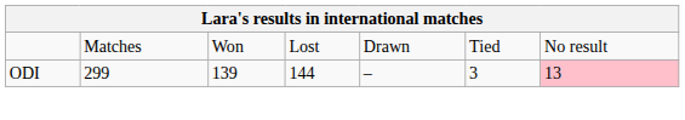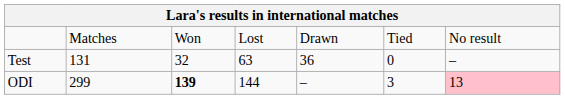+ row: Test | 131 | 32 | 63 | 36 | 0 | –
ODI | column 3: normal -> bold
